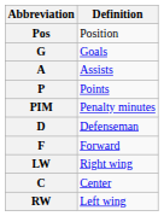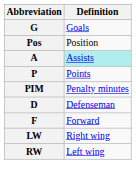rows swapped: Pos <-> G
A | Definition: no background -> paleturquoise background
- row: C | Center
